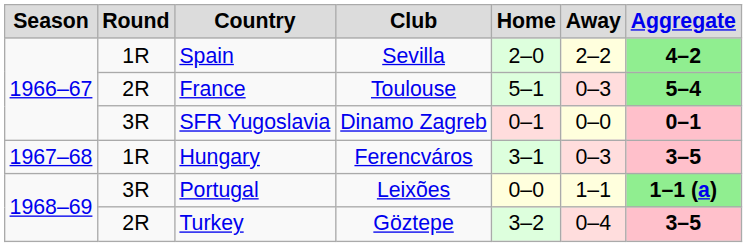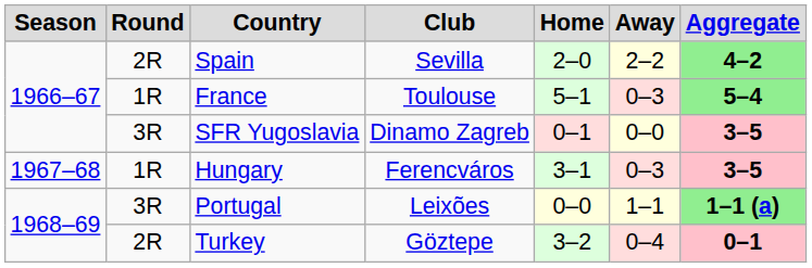Spain | Round: 1R -> 2R
France | Round: 2R -> 1R
SFR Yugoslavia | Aggregate: 0–1 -> 3–5
Turkey | Aggregate: 3–5 -> 0–1
